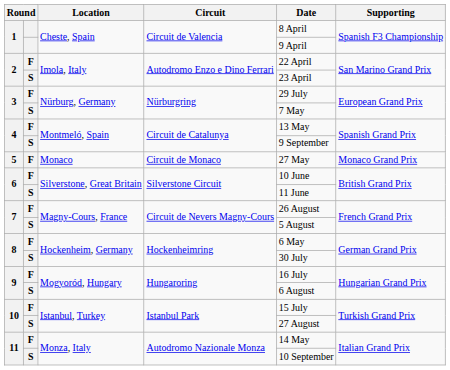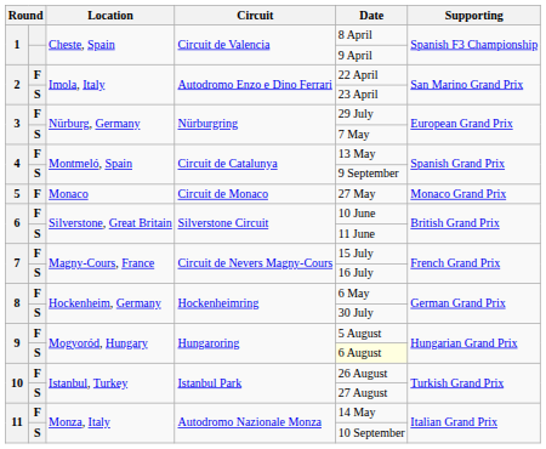7 / F | Date: 26 August -> 15 July
7 / S | Date: 5 August -> 16 July
9 / F | Date: 16 July -> 5 August
9 / S | Date: no background -> lightyellow background
10 / F | Date: 15 July -> 26 August
